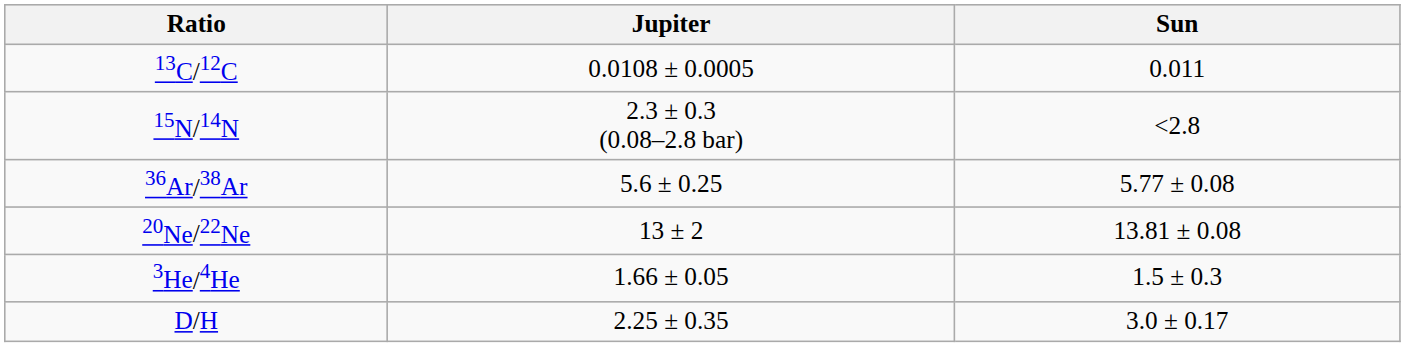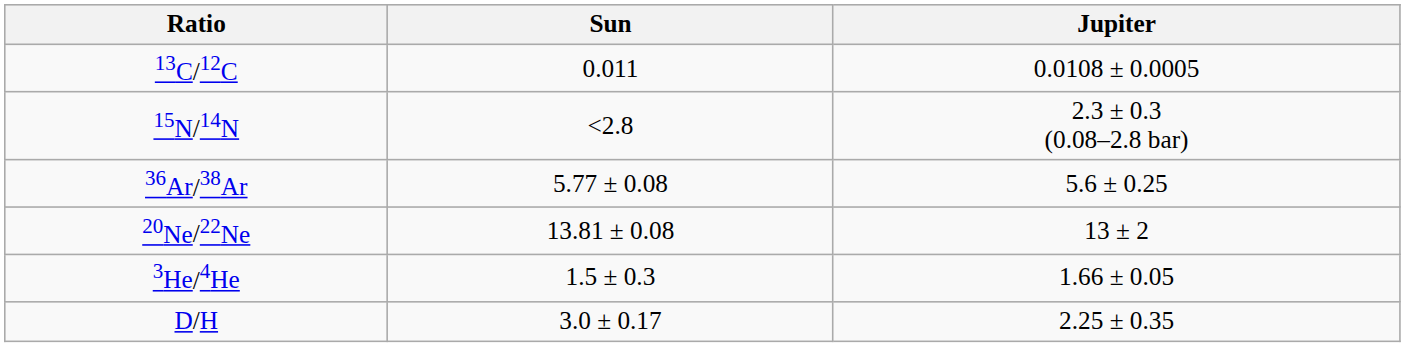columns swapped: Sun <-> Jupiter
